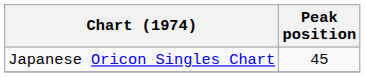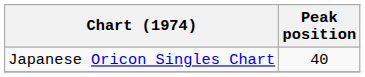Japanese Oricon Singles Chart | Peak position: 45 -> 40
